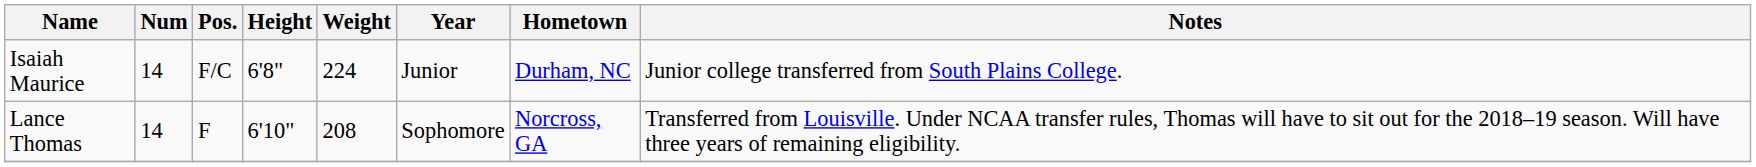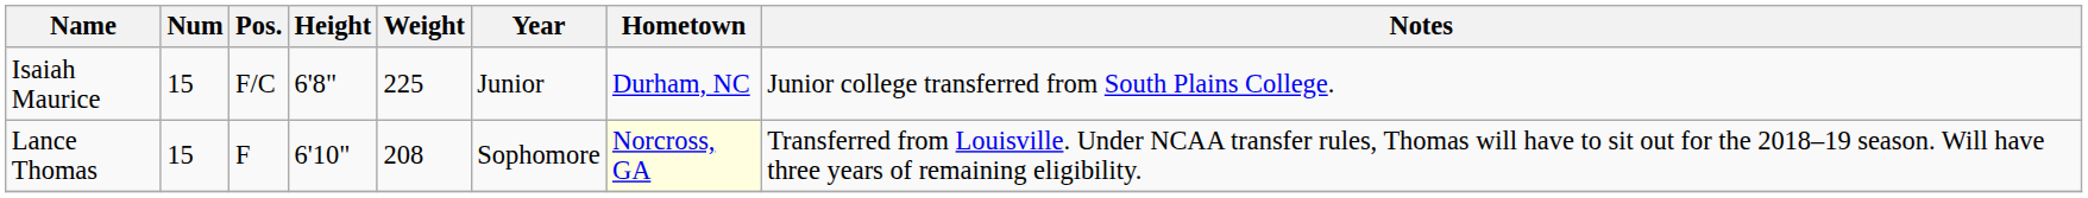Isaiah Maurice | Num: 14 -> 15
Isaiah Maurice | Weight: 224 -> 225
Lance Thomas | Num: 14 -> 15
Lance Thomas | Hometown: no background -> lightyellow background
